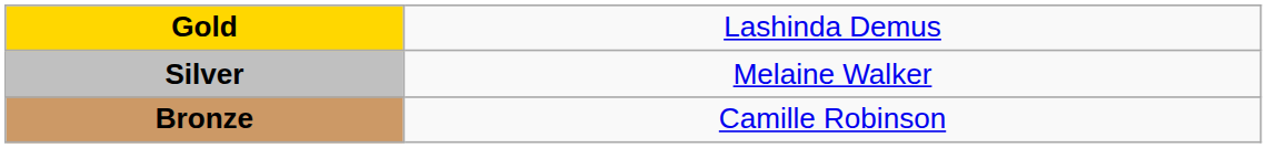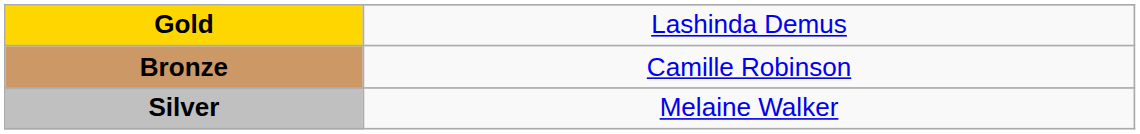rows swapped: Silver <-> Bronze
